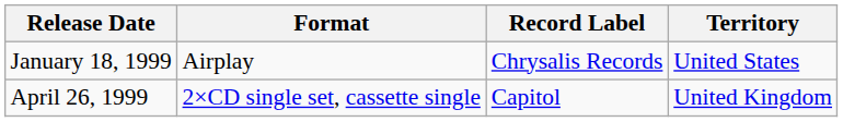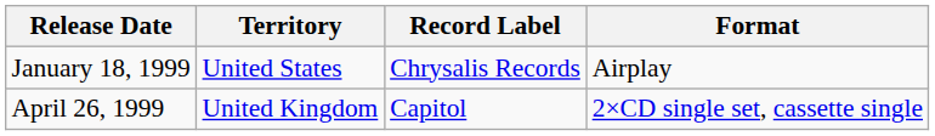columns swapped: Territory <-> Format
